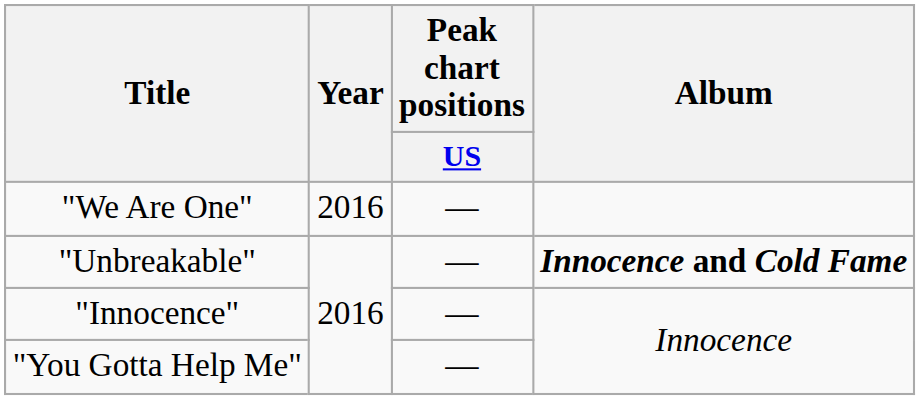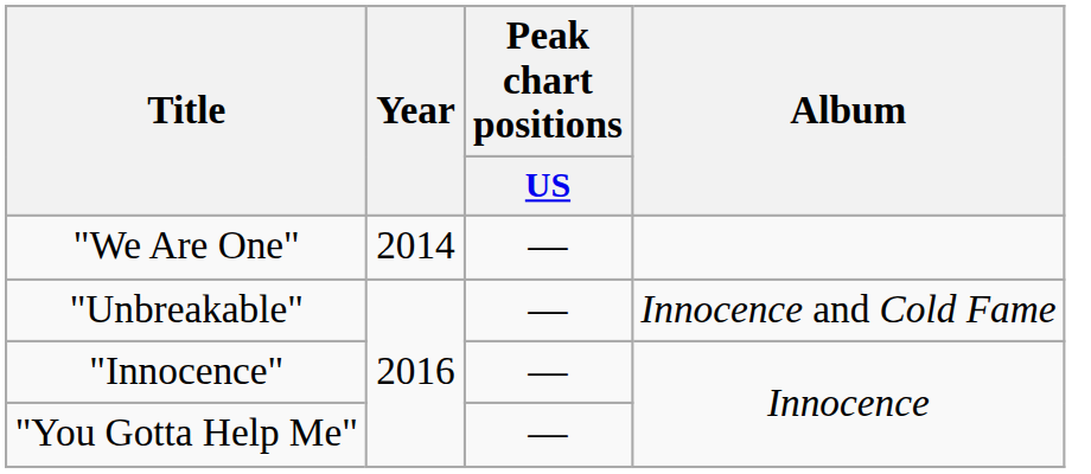"We Are One" | Year: 2016 -> 2014
"Unbreakable" | Album: bold -> normal
